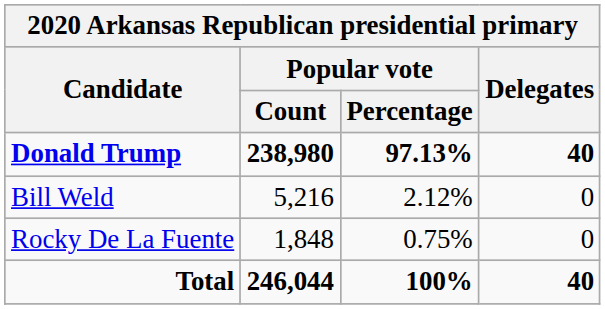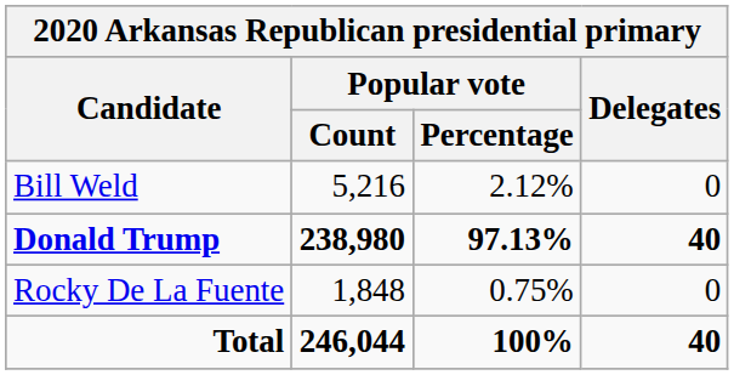rows swapped: Donald Trump <-> Bill Weld
